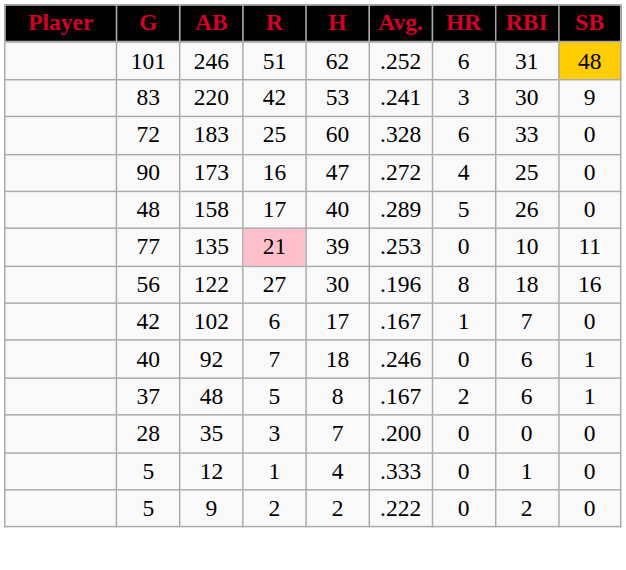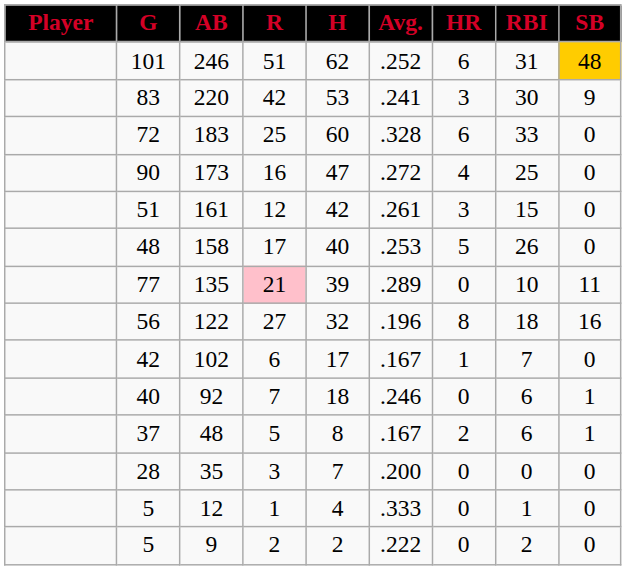+ row: 51 | 161 | 12 | 42 | .261 | 3 | 15 | 0
158 | Avg.: .289 -> .253
135 | Avg.: .253 -> .289
122 | H: 30 -> 32
